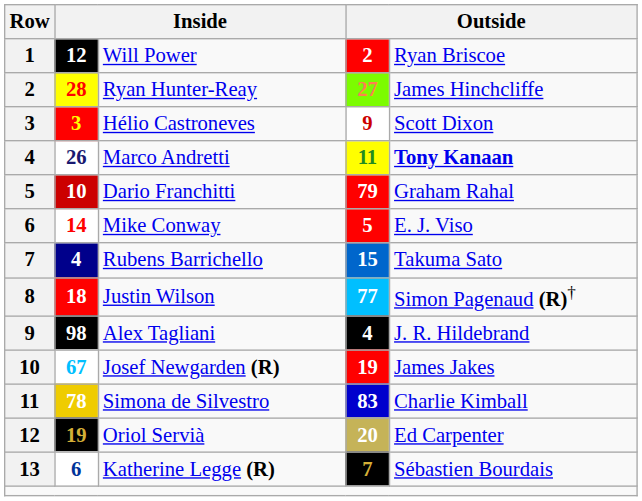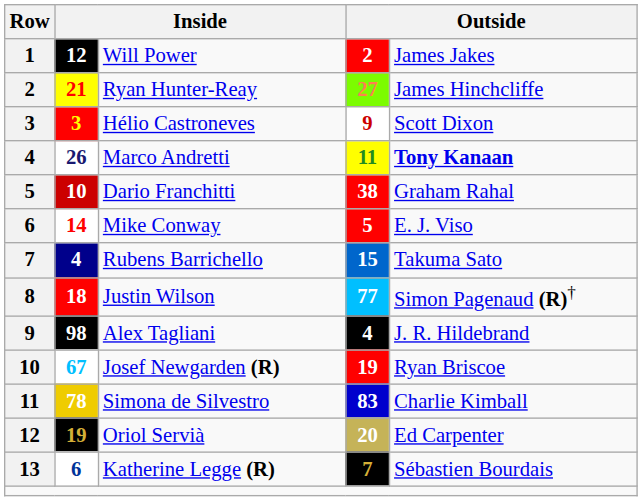Will Power | column 5: Ryan Briscoe -> James Jakes
Ryan Hunter-Reay | column 2: 28 -> 21
Dario Franchitti | column 4: 79 -> 38
Josef Newgarden (R) | column 5: James Jakes -> Ryan Briscoe
